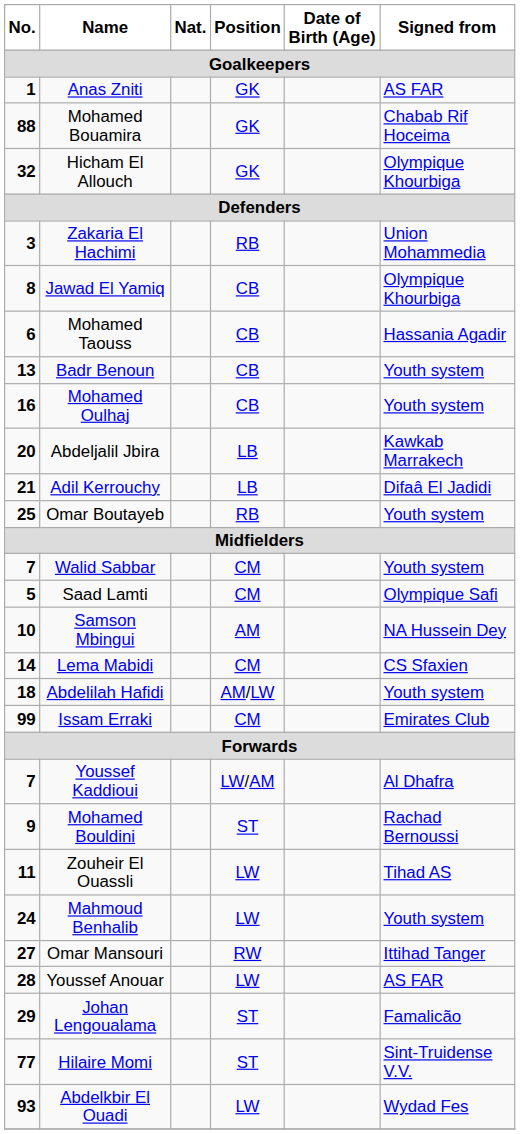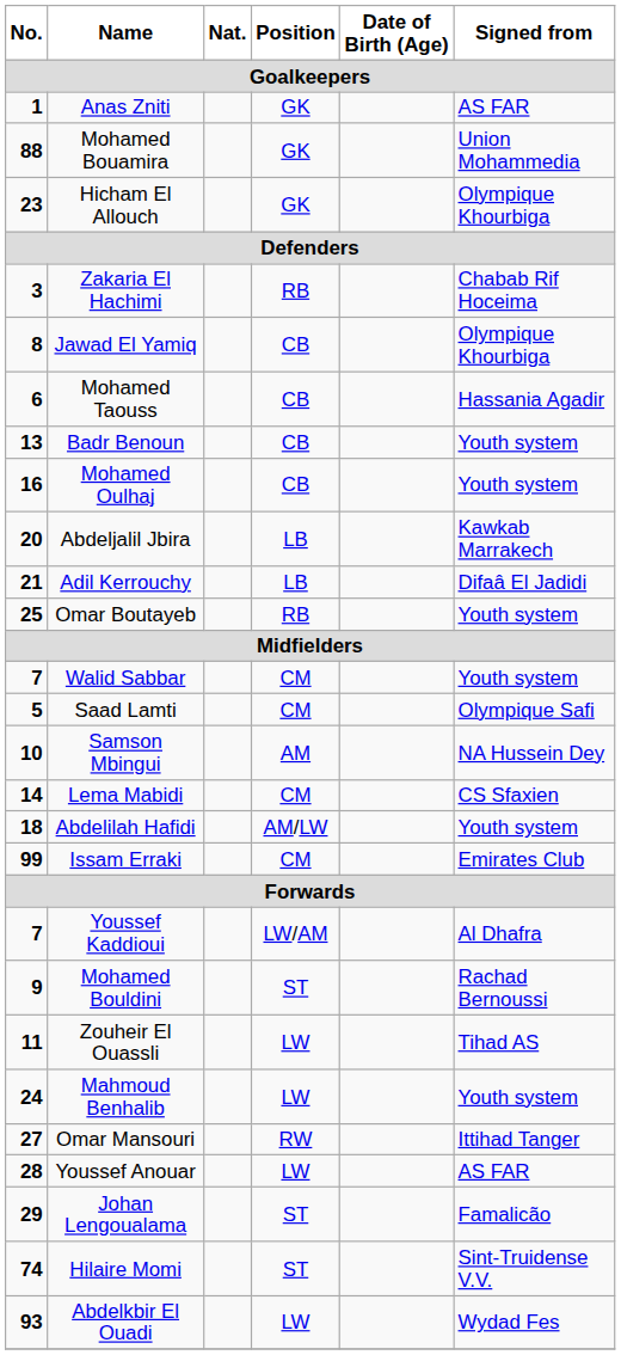Mohamed Bouamira | Signed from: Chabab Rif Hoceima -> Union Mohammedia
Hicham El Allouch | No.: 32 -> 23
Zakaria El Hachimi | Signed from: Union Mohammedia -> Chabab Rif Hoceima
Hilaire Momi | No.: 77 -> 74
